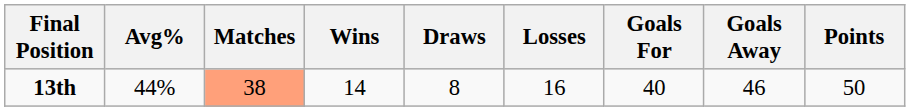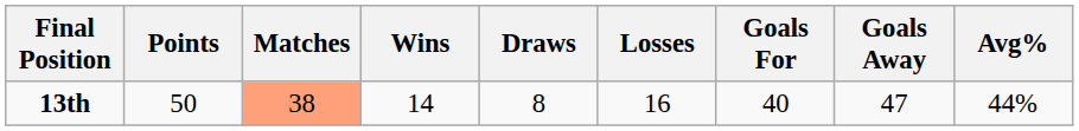columns swapped: Points <-> Avg%
13th | Goals Away: 46 -> 47
